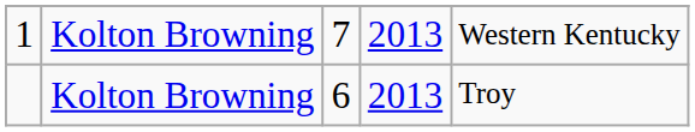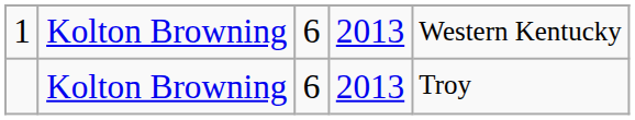1 | column 3: 7 -> 6
